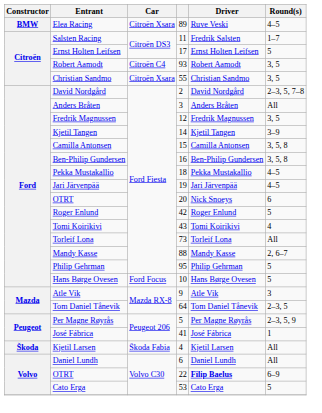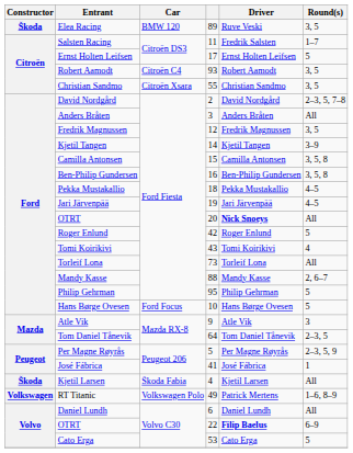Elea Racing | Constructor: BMW -> Škoda
Elea Racing | Car: Citroën Xsara -> BMW 120
Elea Racing | Round(s): 4–5 -> 3, 5
OTRT / 20 | Driver: normal -> bold
OTRT / 20 | Round(s): 6 -> All
+ row: Volkswagen | RT Titanic | Volkswagen Polo | 49 | Patrick Mertens | 1–6, 8–9
